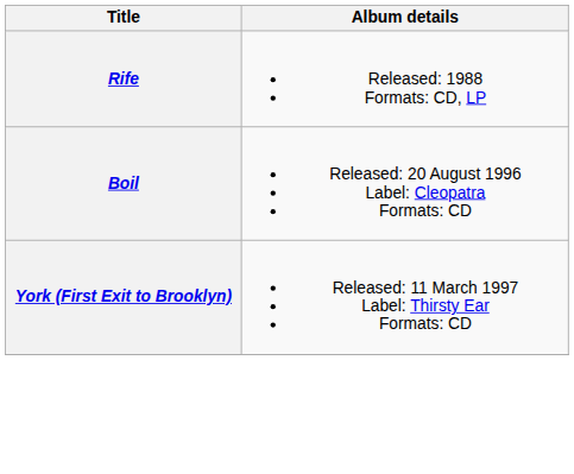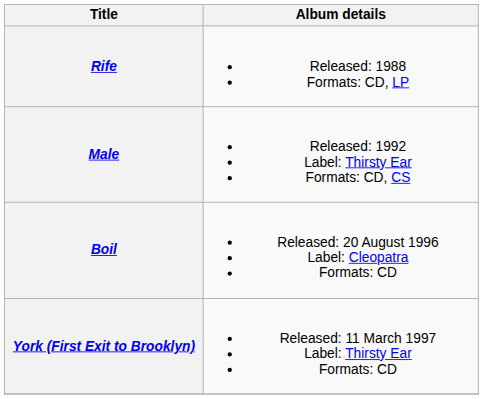+ row: Male | Released: 1992 Label: Thirsty Ear Formats: CD, CS
